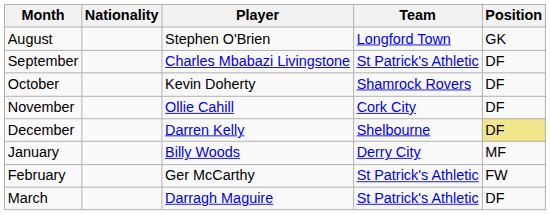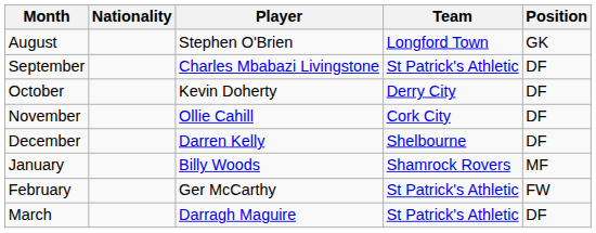October | Team: Shamrock Rovers -> Derry City
December | Position: khaki background -> no background
January | Team: Derry City -> Shamrock Rovers
